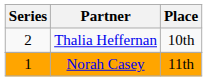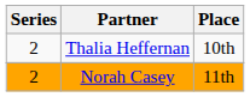Norah Casey | Series: 1 -> 2
